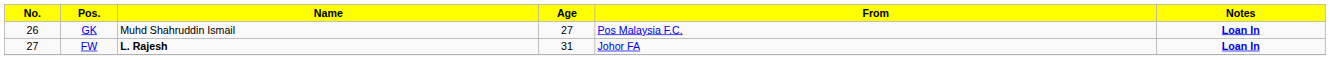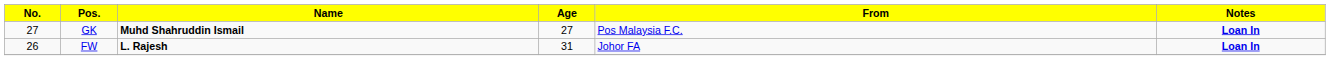GK | No.: 26 -> 27
GK | Name: normal -> bold
FW | No.: 27 -> 26
